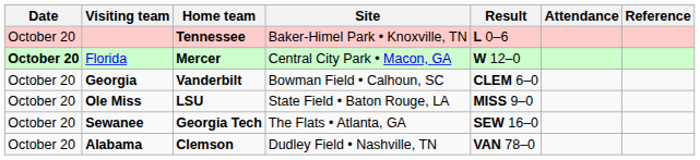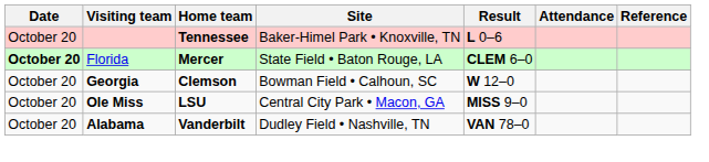Florida | Site: Central City Park • Macon, GA -> State Field • Baton Rouge, LA
Florida | Result: W 12–0 -> CLEM 6–0
Georgia | Home team: Vanderbilt -> Clemson
Georgia | Result: CLEM 6–0 -> W 12–0
Ole Miss | Site: State Field • Baton Rouge, LA -> Central City Park • Macon, GA
- row: October 20 | Sewanee | Georgia Tech | The Flats • Atlanta, GA | SEW 16–0
Alabama | Home team: Clemson -> Vanderbilt
